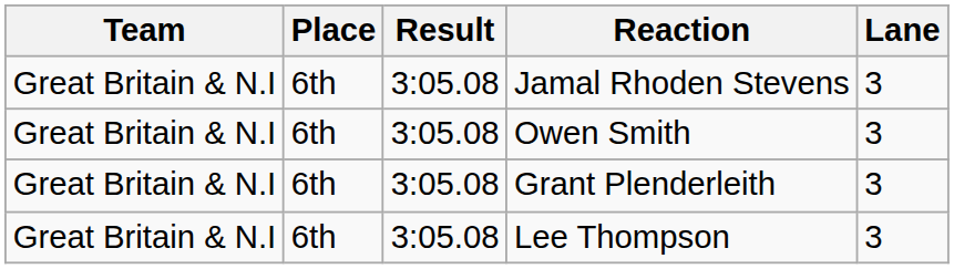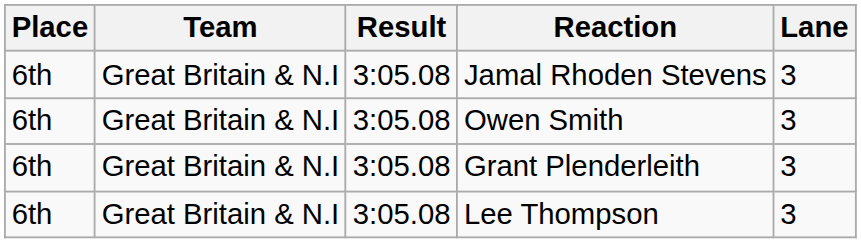columns swapped: Place <-> Team
